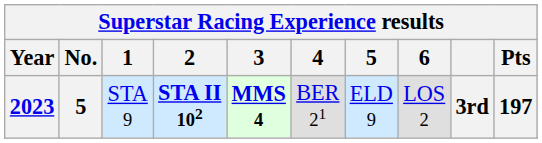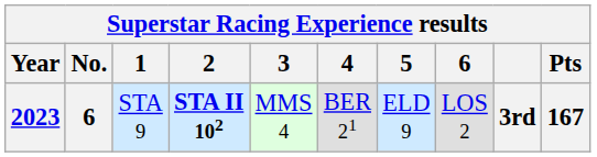2023 | No.: 5 -> 6
2023 | 3: bold -> normal
2023 | Pts: 197 -> 167
